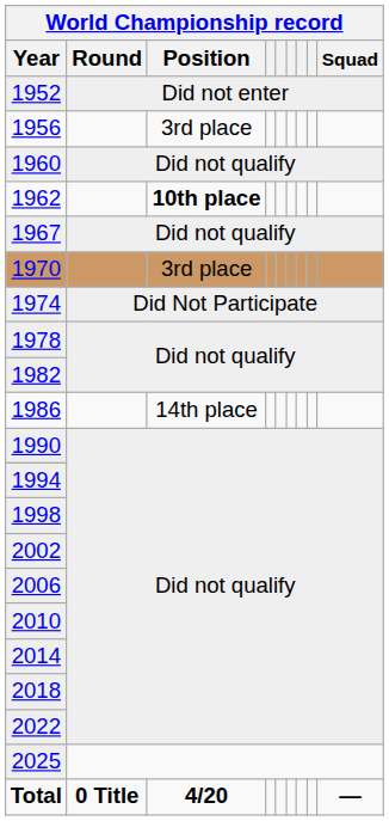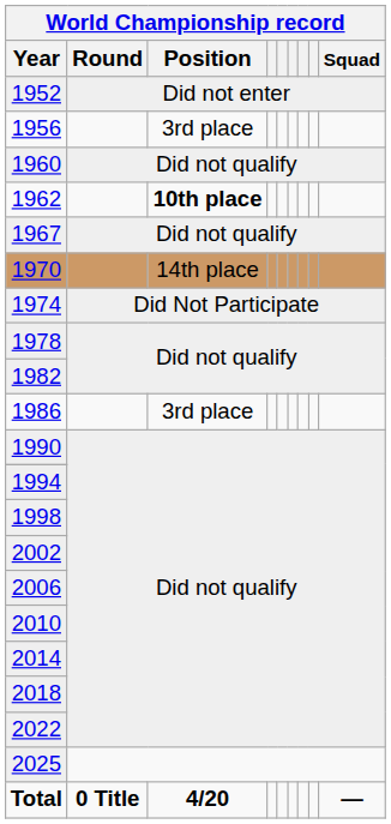1970 | Position: 3rd place -> 14th place
1986 | Position: 14th place -> 3rd place
